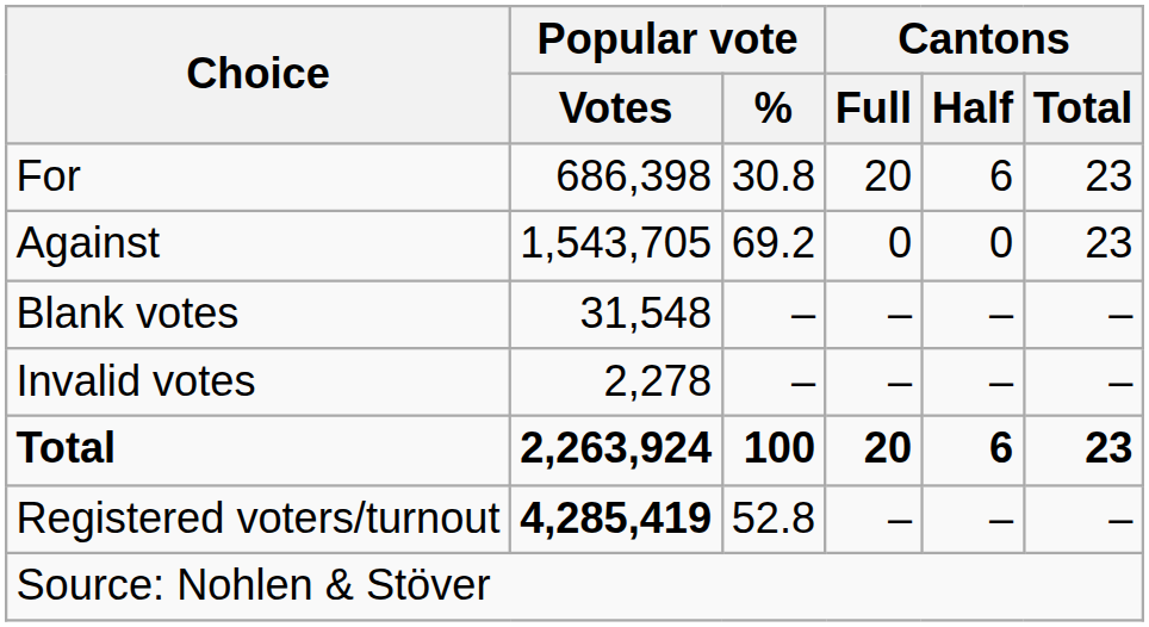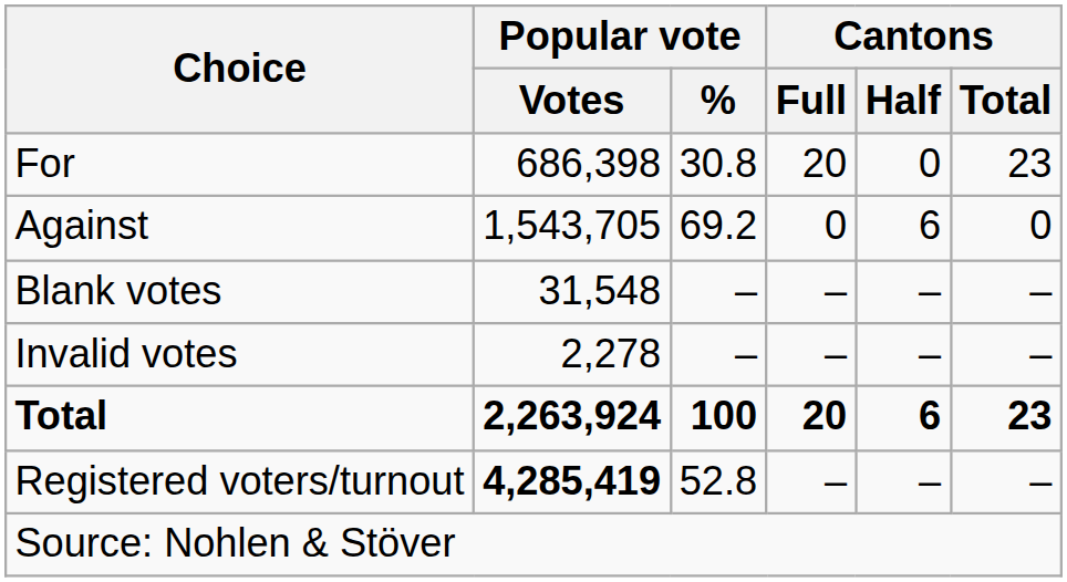For | Cantons / Half: 6 -> 0
Against | Cantons / Half: 0 -> 6
Against | Cantons / Total: 23 -> 0
